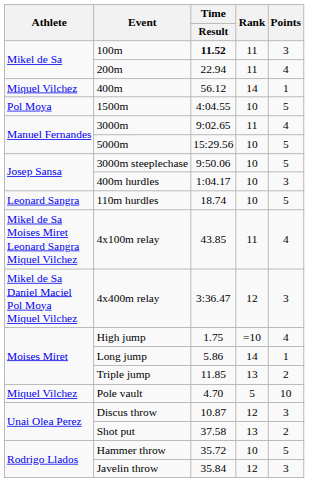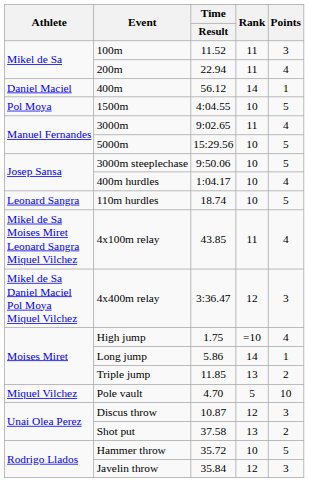100m | Time / Result: bold -> normal
400m | Athlete: Miquel Vilchez -> Daniel Maciel
400m hurdles | Points: 3 -> 4
